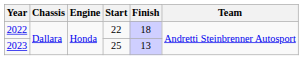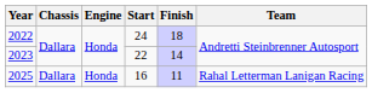2022 | Start: 22 -> 24
2023 | Start: 25 -> 22
2023 | Finish: 13 -> 14
+ row: 2025 | Dallara | Honda | 16 | 11 | Rahal Letterman Lanigan Racing
